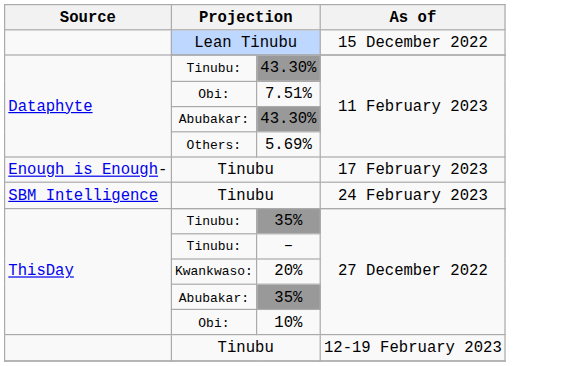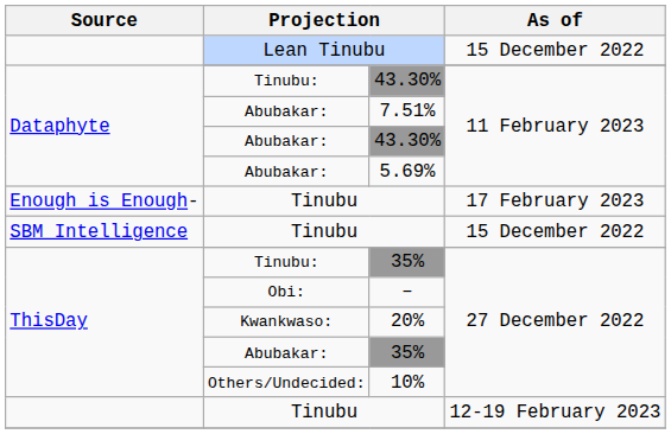7.51% | column 2: Obi: -> Abubakar:
5.69% | column 2: Others: -> Abubakar:
SBM Intelligence / Tinubu | As of: 24 February 2023 -> 15 December 2022
– | column 2: Tinubu: -> Obi:
10% | column 2: Obi: -> Others/Undecided:
